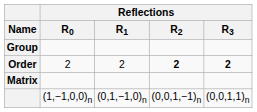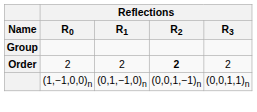Order | Reflections / R3: bold -> normal
- row: Matrix
